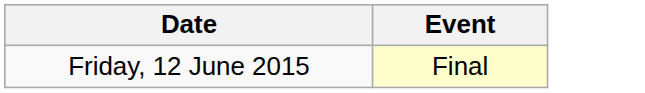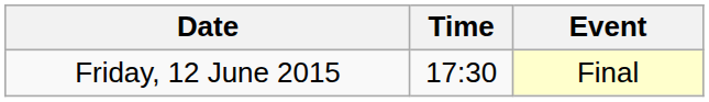+ column: Time | 17:30
